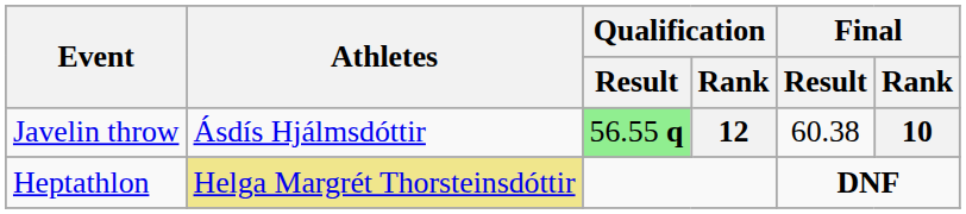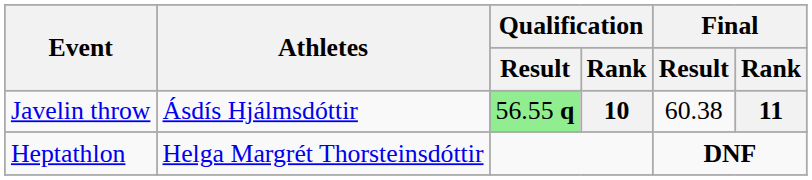Javelin throw | Qualification / Rank: 12 -> 10
Javelin throw | Final / Rank: 10 -> 11
Heptathlon | Athletes: khaki background -> no background
